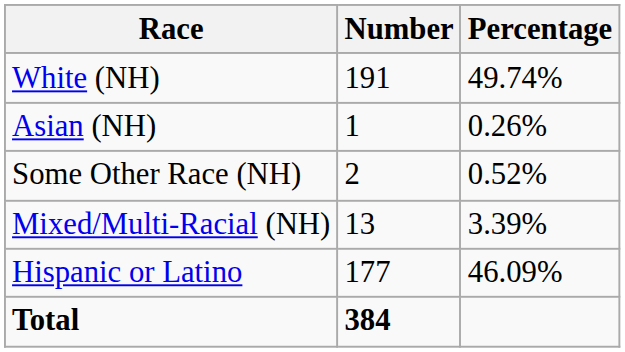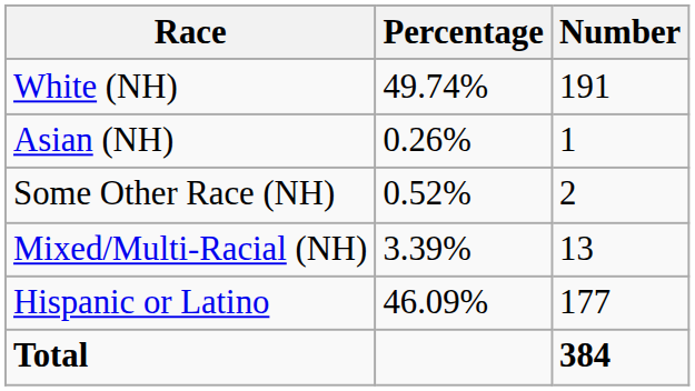columns swapped: Number <-> Percentage
